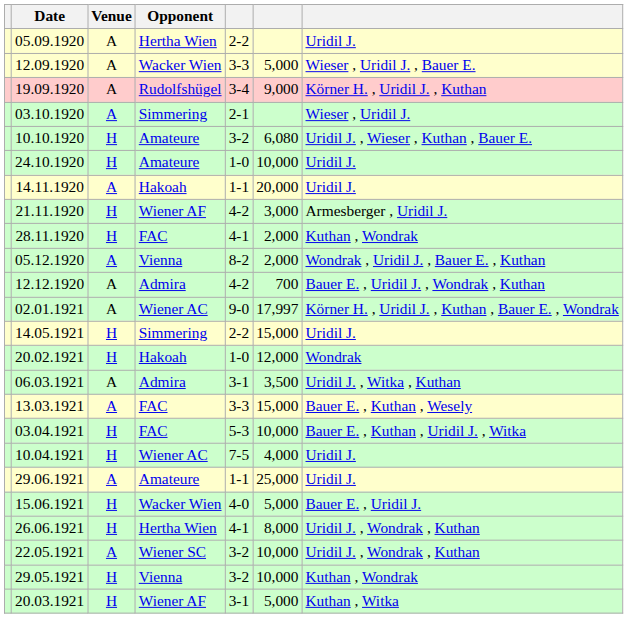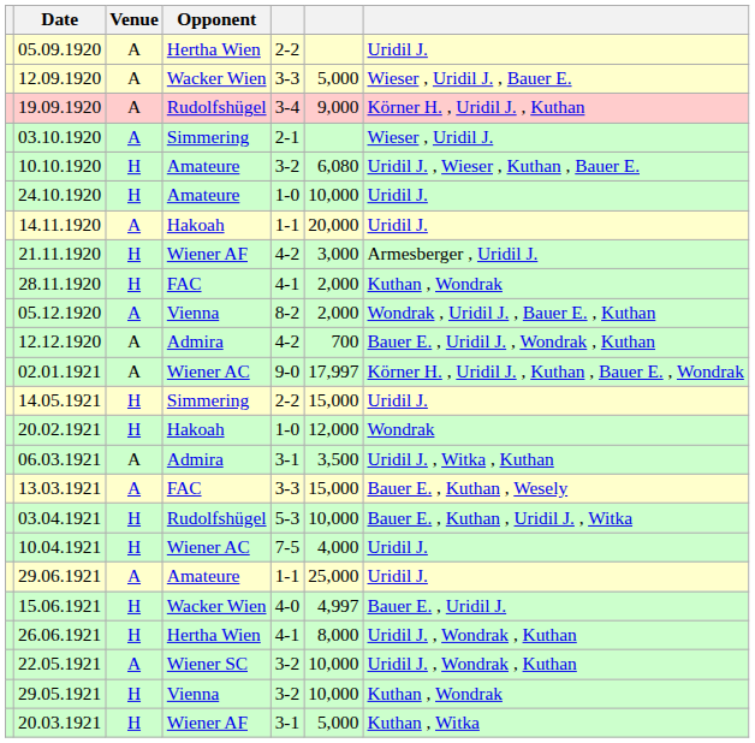03.04.1921 | Opponent: FAC -> Rudolfshügel
15.06.1921 | column 6: 5,000 -> 4,997
